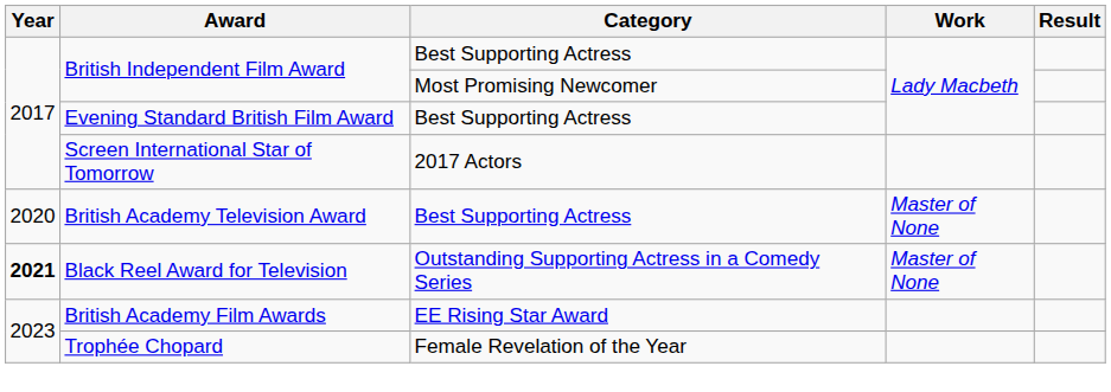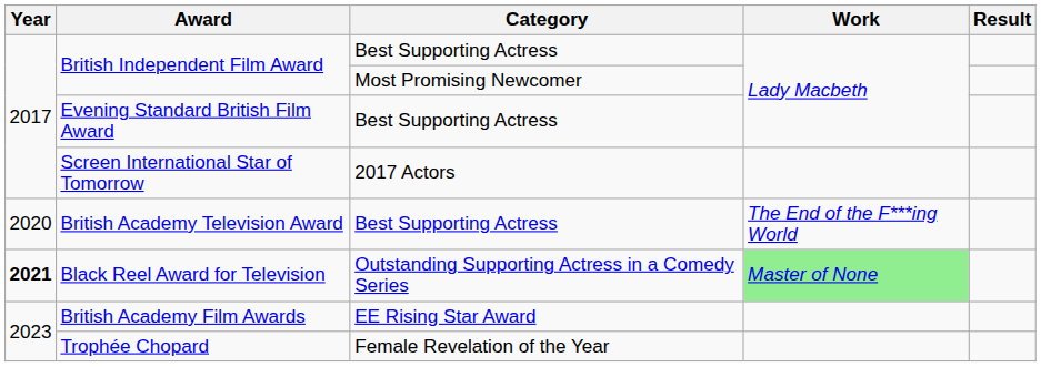British Academy Television Award | Work: Master of None -> The End of the F***ing World
Black Reel Award for Television | Work: no background -> lightgreen background
